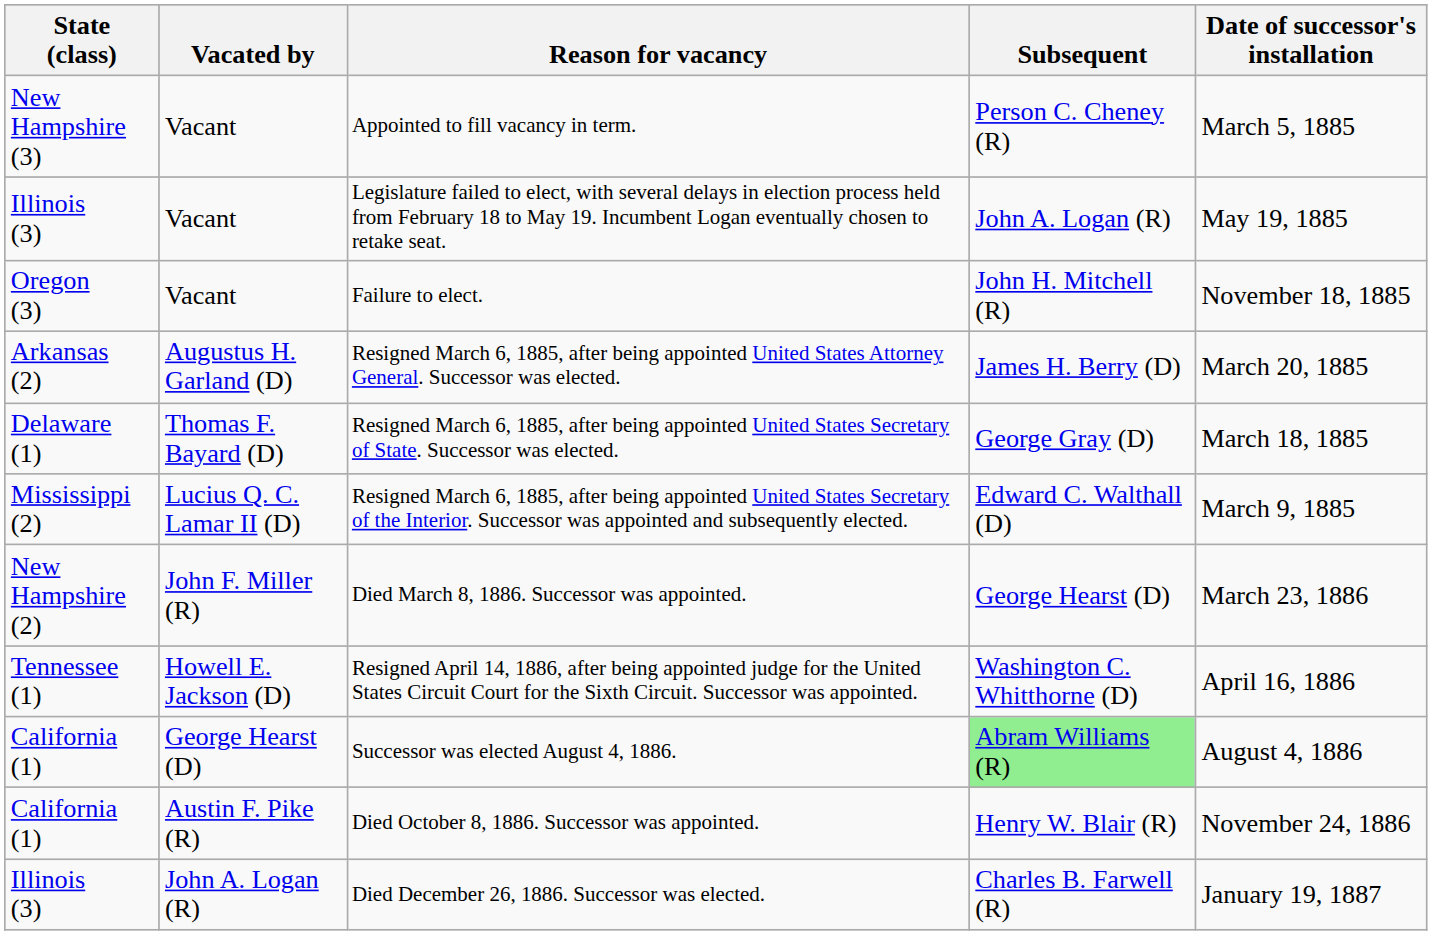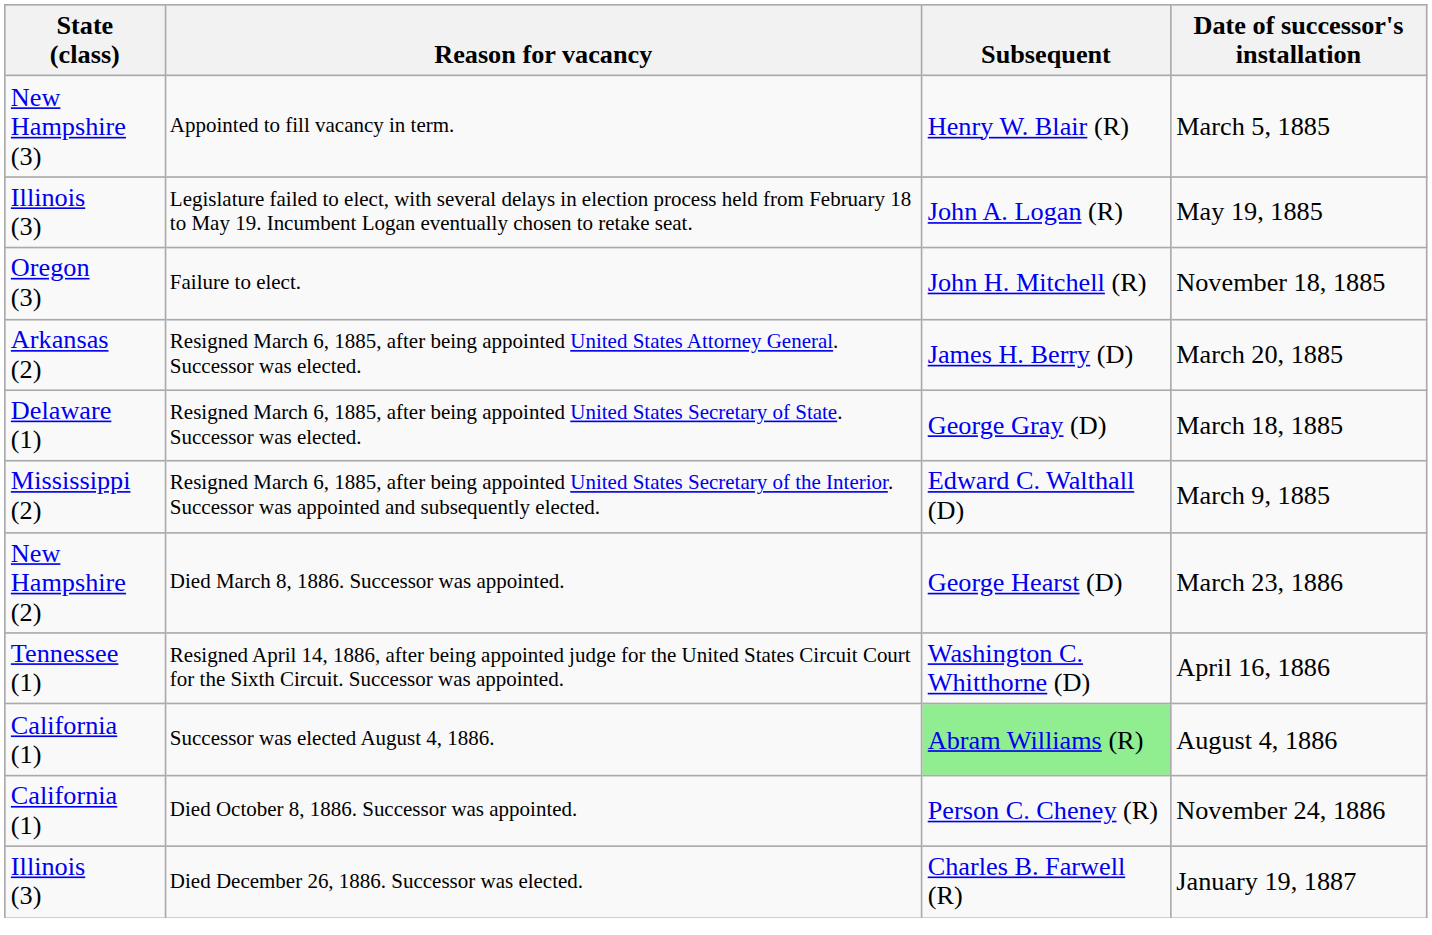- column: Vacated by | Vacant | Vacant | Vacant | Augustus H. Garland (D) | Thomas F. Bayard (D) | Lucius Q. C. Lamar II (D) | John F. Miller (R) | Howell E. Jackson (D) | George Hearst (D) | Austin F. Pike (R) | John A. Logan (R)
Appointed to fill vacancy in term. | Subsequent: Person C. Cheney (R) -> Henry W. Blair (R)
Died October 8, 1886. Successor was appointed. | Subsequent: Henry W. Blair (R) -> Person C. Cheney (R)
